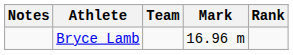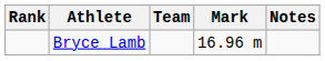columns swapped: Rank <-> Notes
